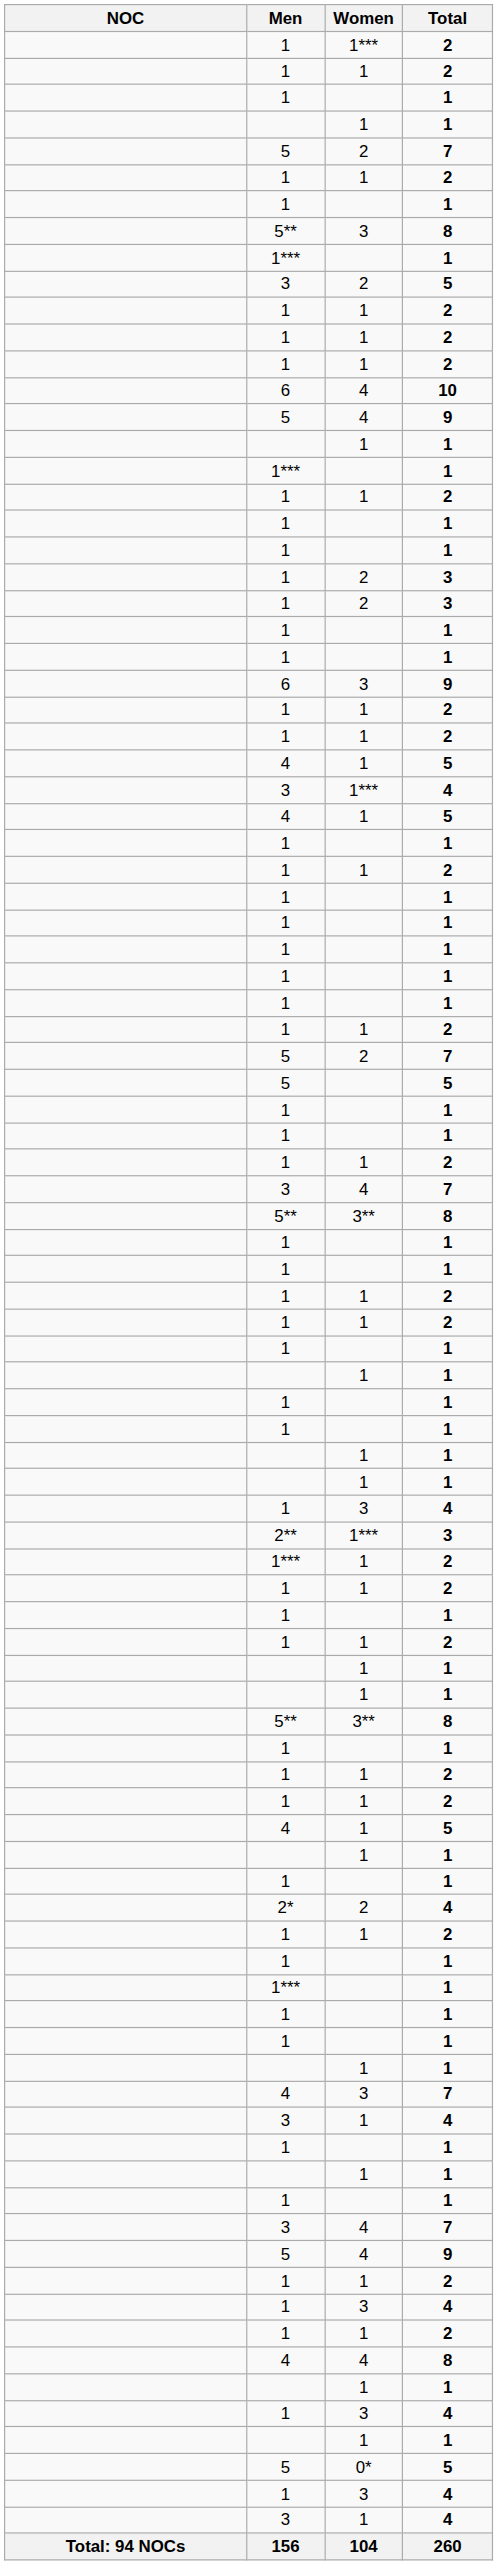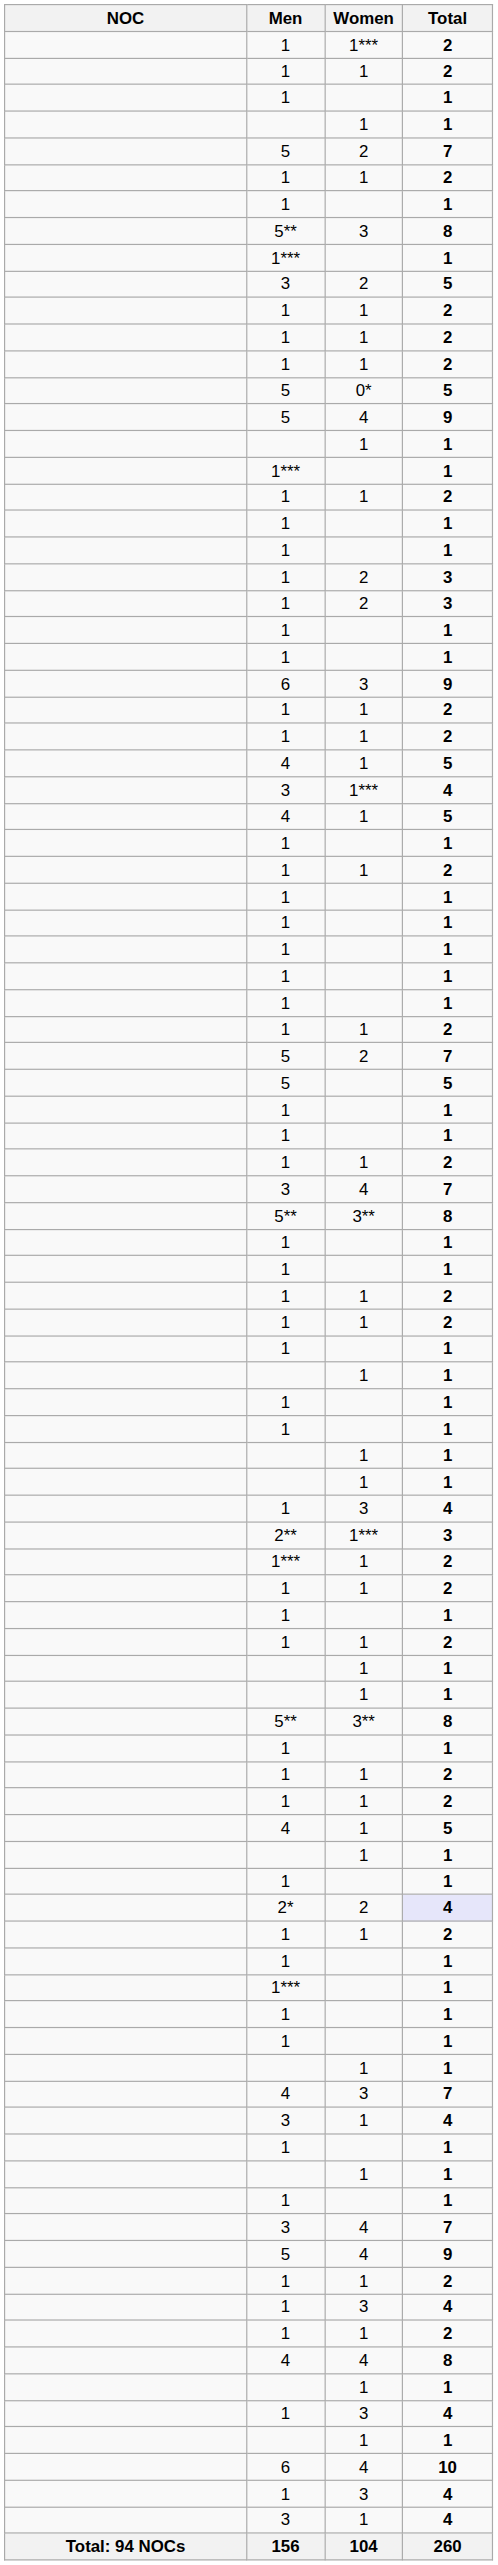rows swapped: 6 / 4 <-> 5 / 0*
2* | Total: no background -> lavender background
